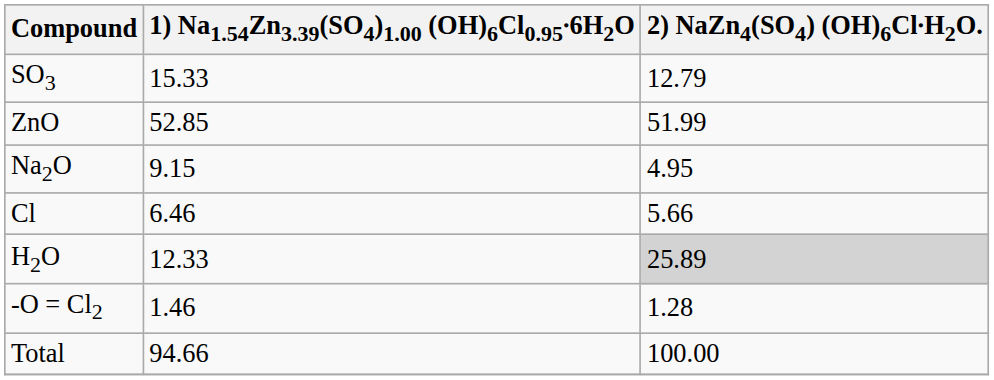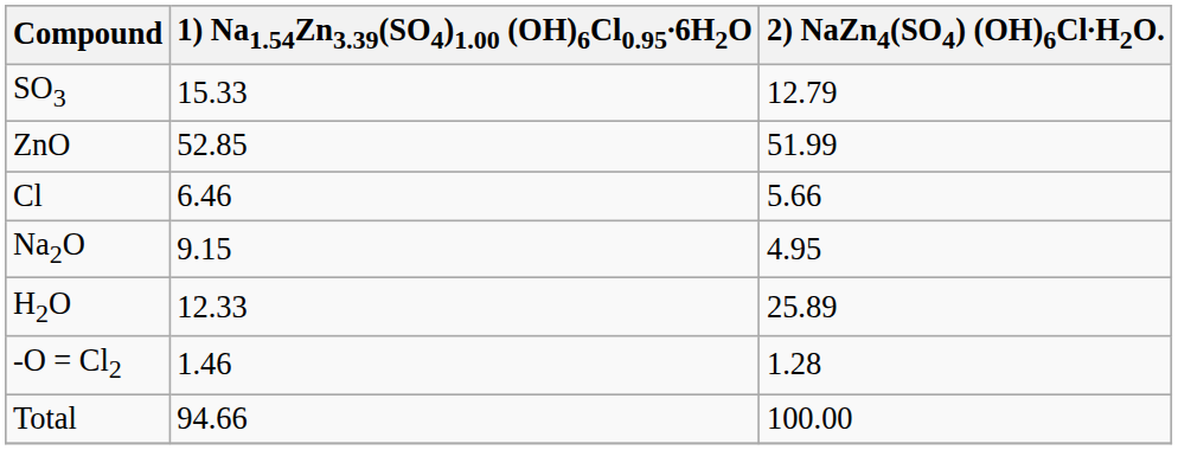rows swapped: Na2O <-> Cl
H2O | 2) NaZn4(SO4) (OH)6Cl∙H2O.: lightgrey background -> no background
